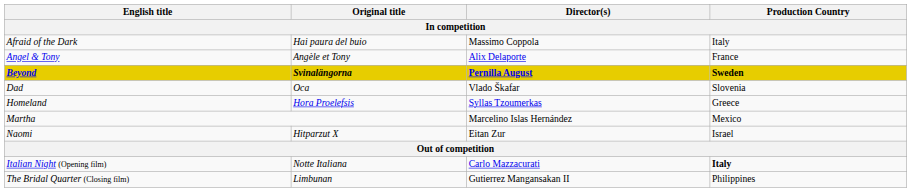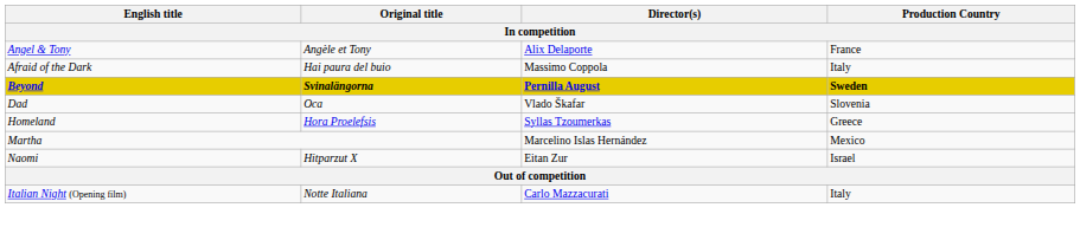rows swapped: Afraid of the Dark <-> Angel & Tony
Italian Night (Opening film) | Production Country: bold -> normal
- row: The Bridal Quarter (Closing film) | Limbunan | Gutierrez Mangansakan II | Philippines
